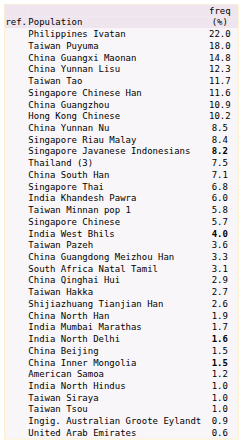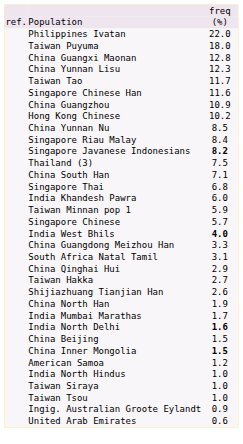China Guangxi Maonan | column 3: 14.8 -> 12.8
Taiwan Minnan pop 1 | column 3: 5.8 -> 5.9
- row: Taiwan Pazeh | 3.6
